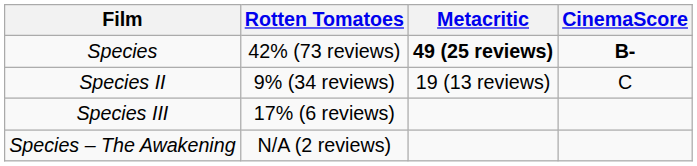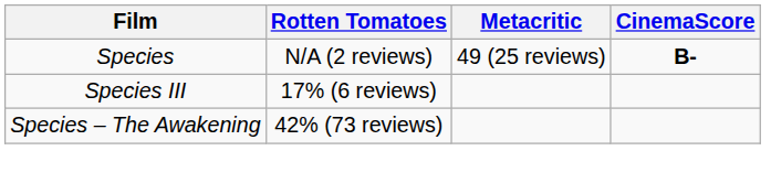Species | Rotten Tomatoes: 42% (73 reviews) -> N/A (2 reviews)
Species | Metacritic: bold -> normal
- row: Species II | 9% (34 reviews) | 19 (13 reviews) | C
Species – The Awakening | Rotten Tomatoes: N/A (2 reviews) -> 42% (73 reviews)
